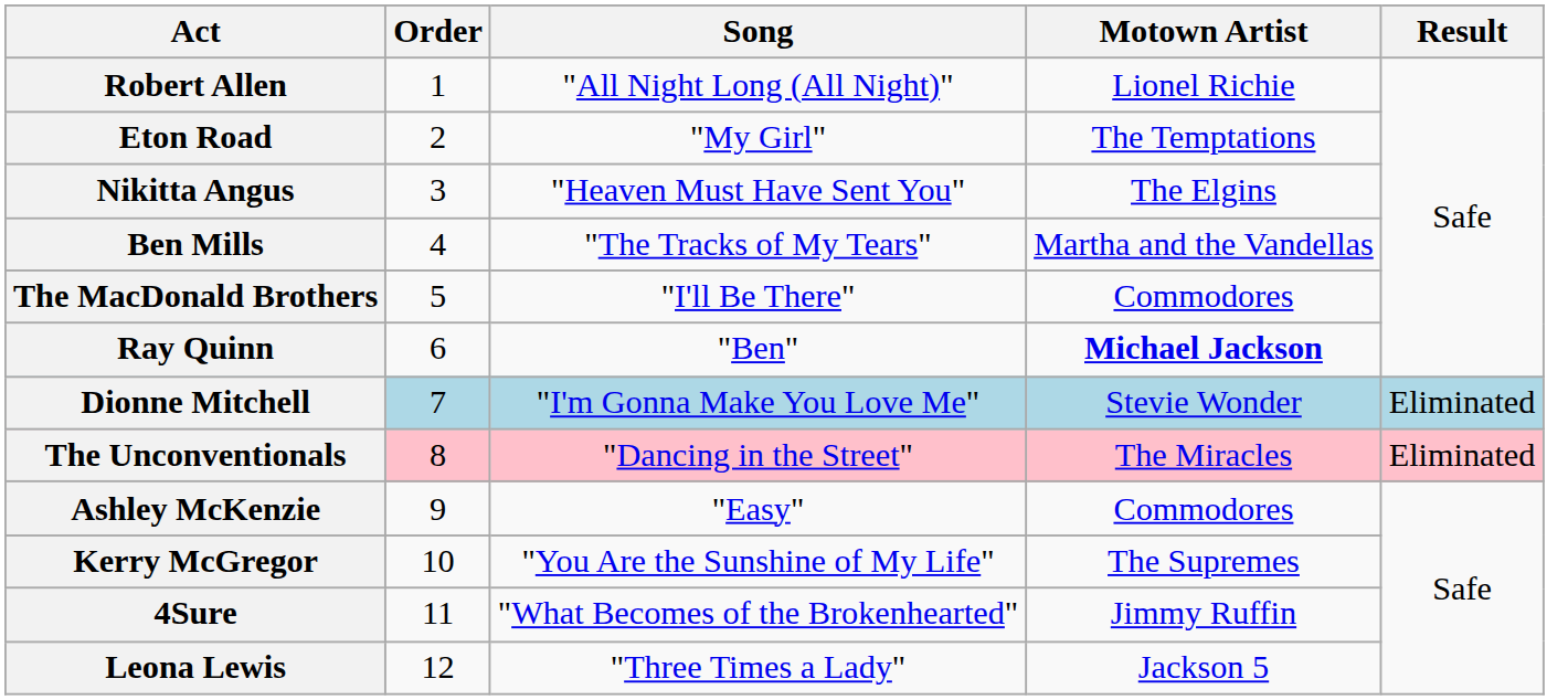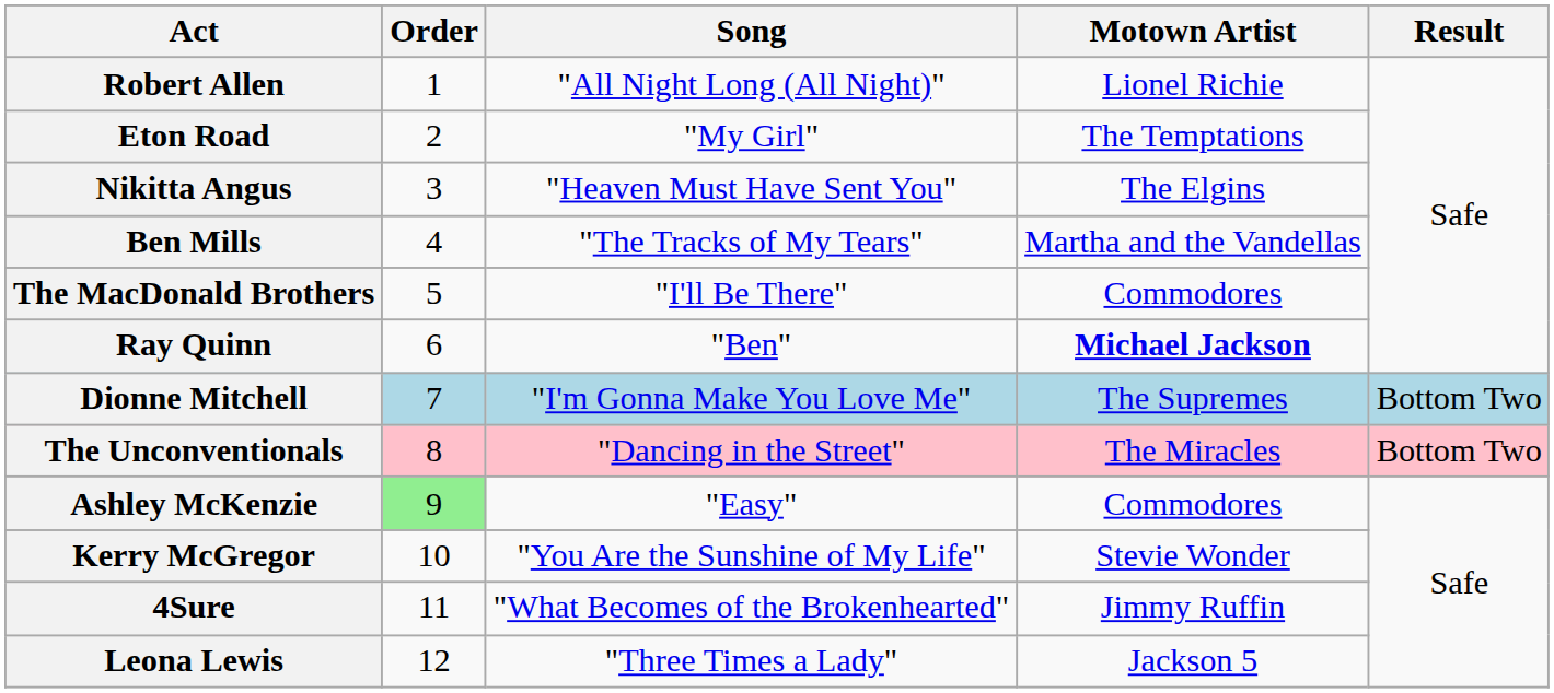Dionne Mitchell | Motown Artist: Stevie Wonder -> The Supremes
Dionne Mitchell | Result: Eliminated -> Bottom Two
The Unconventionals | Result: Eliminated -> Bottom Two
Ashley McKenzie | Order: no background -> lightgreen background
Kerry McGregor | Motown Artist: The Supremes -> Stevie Wonder
